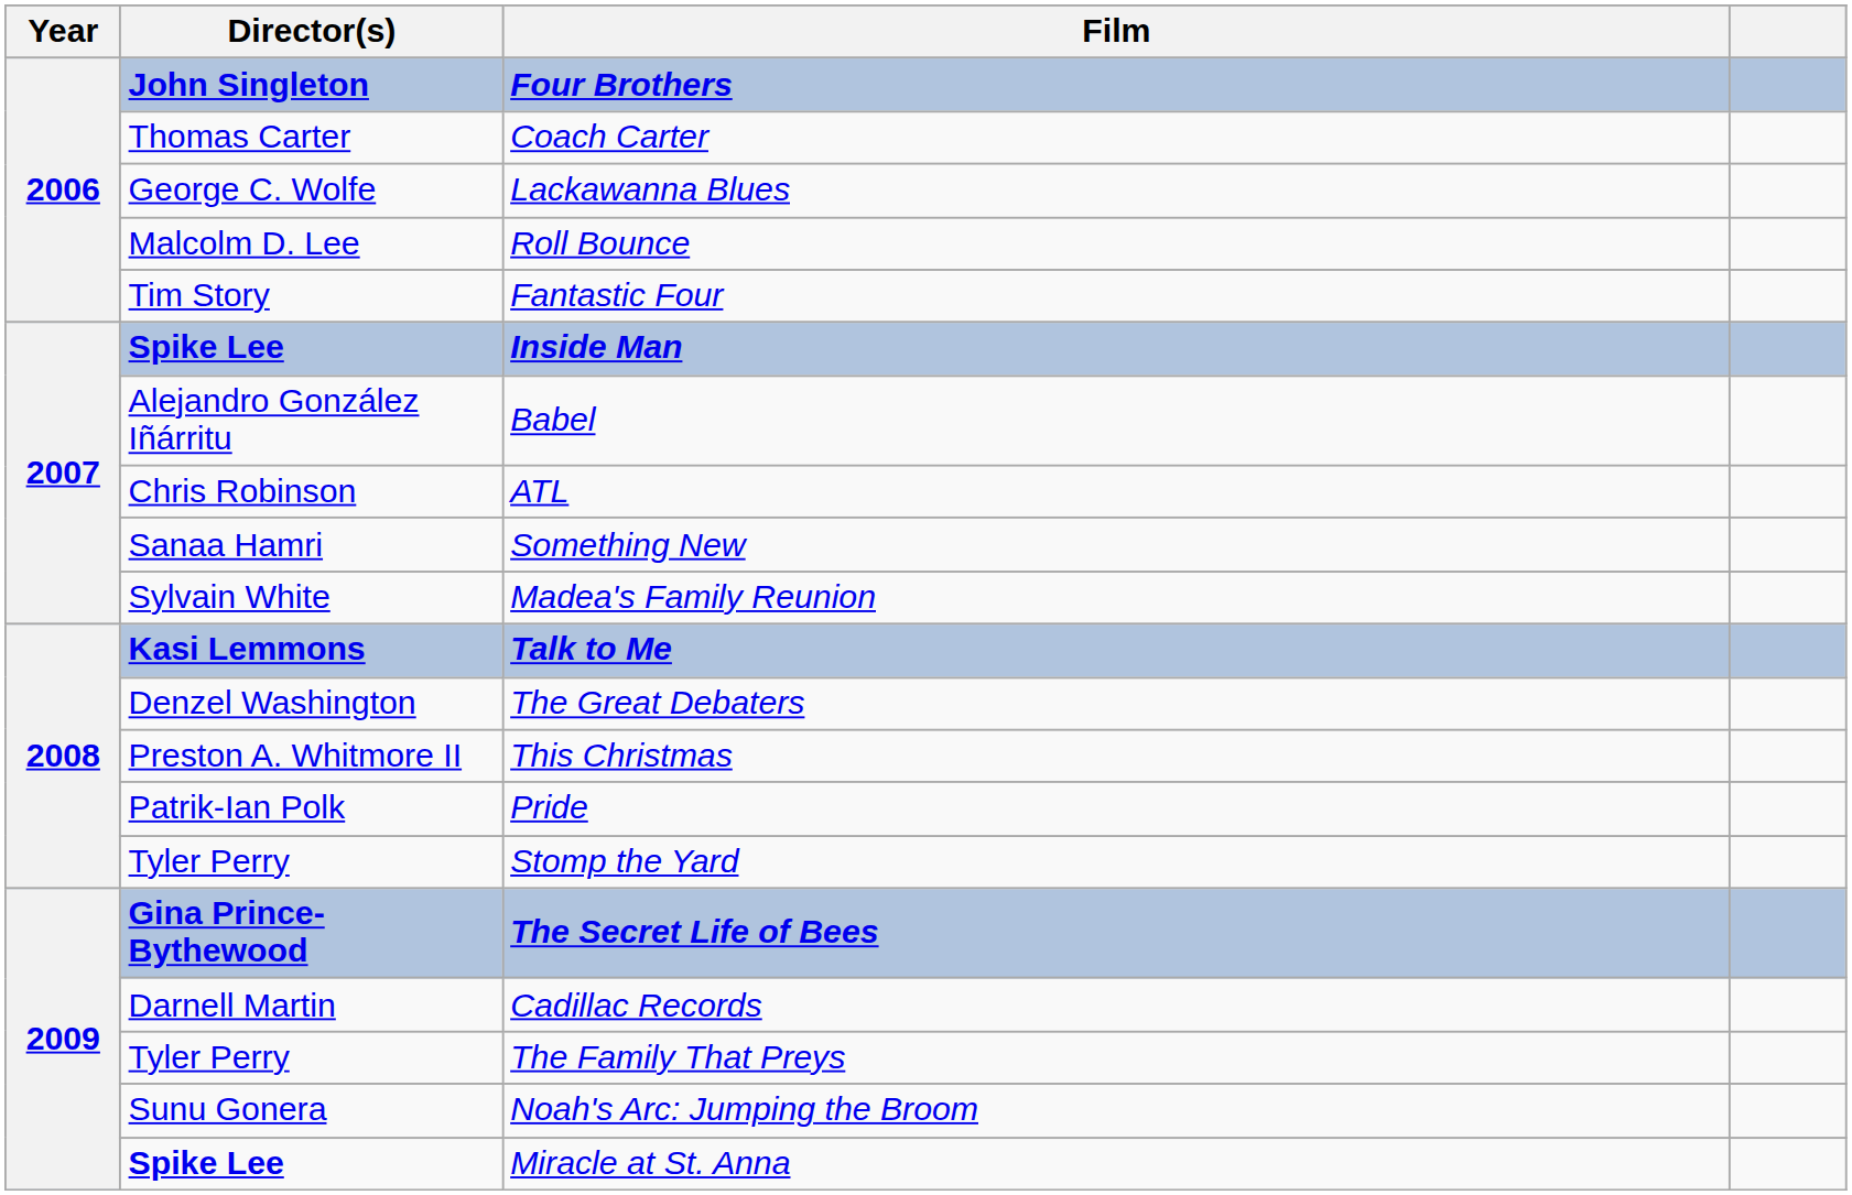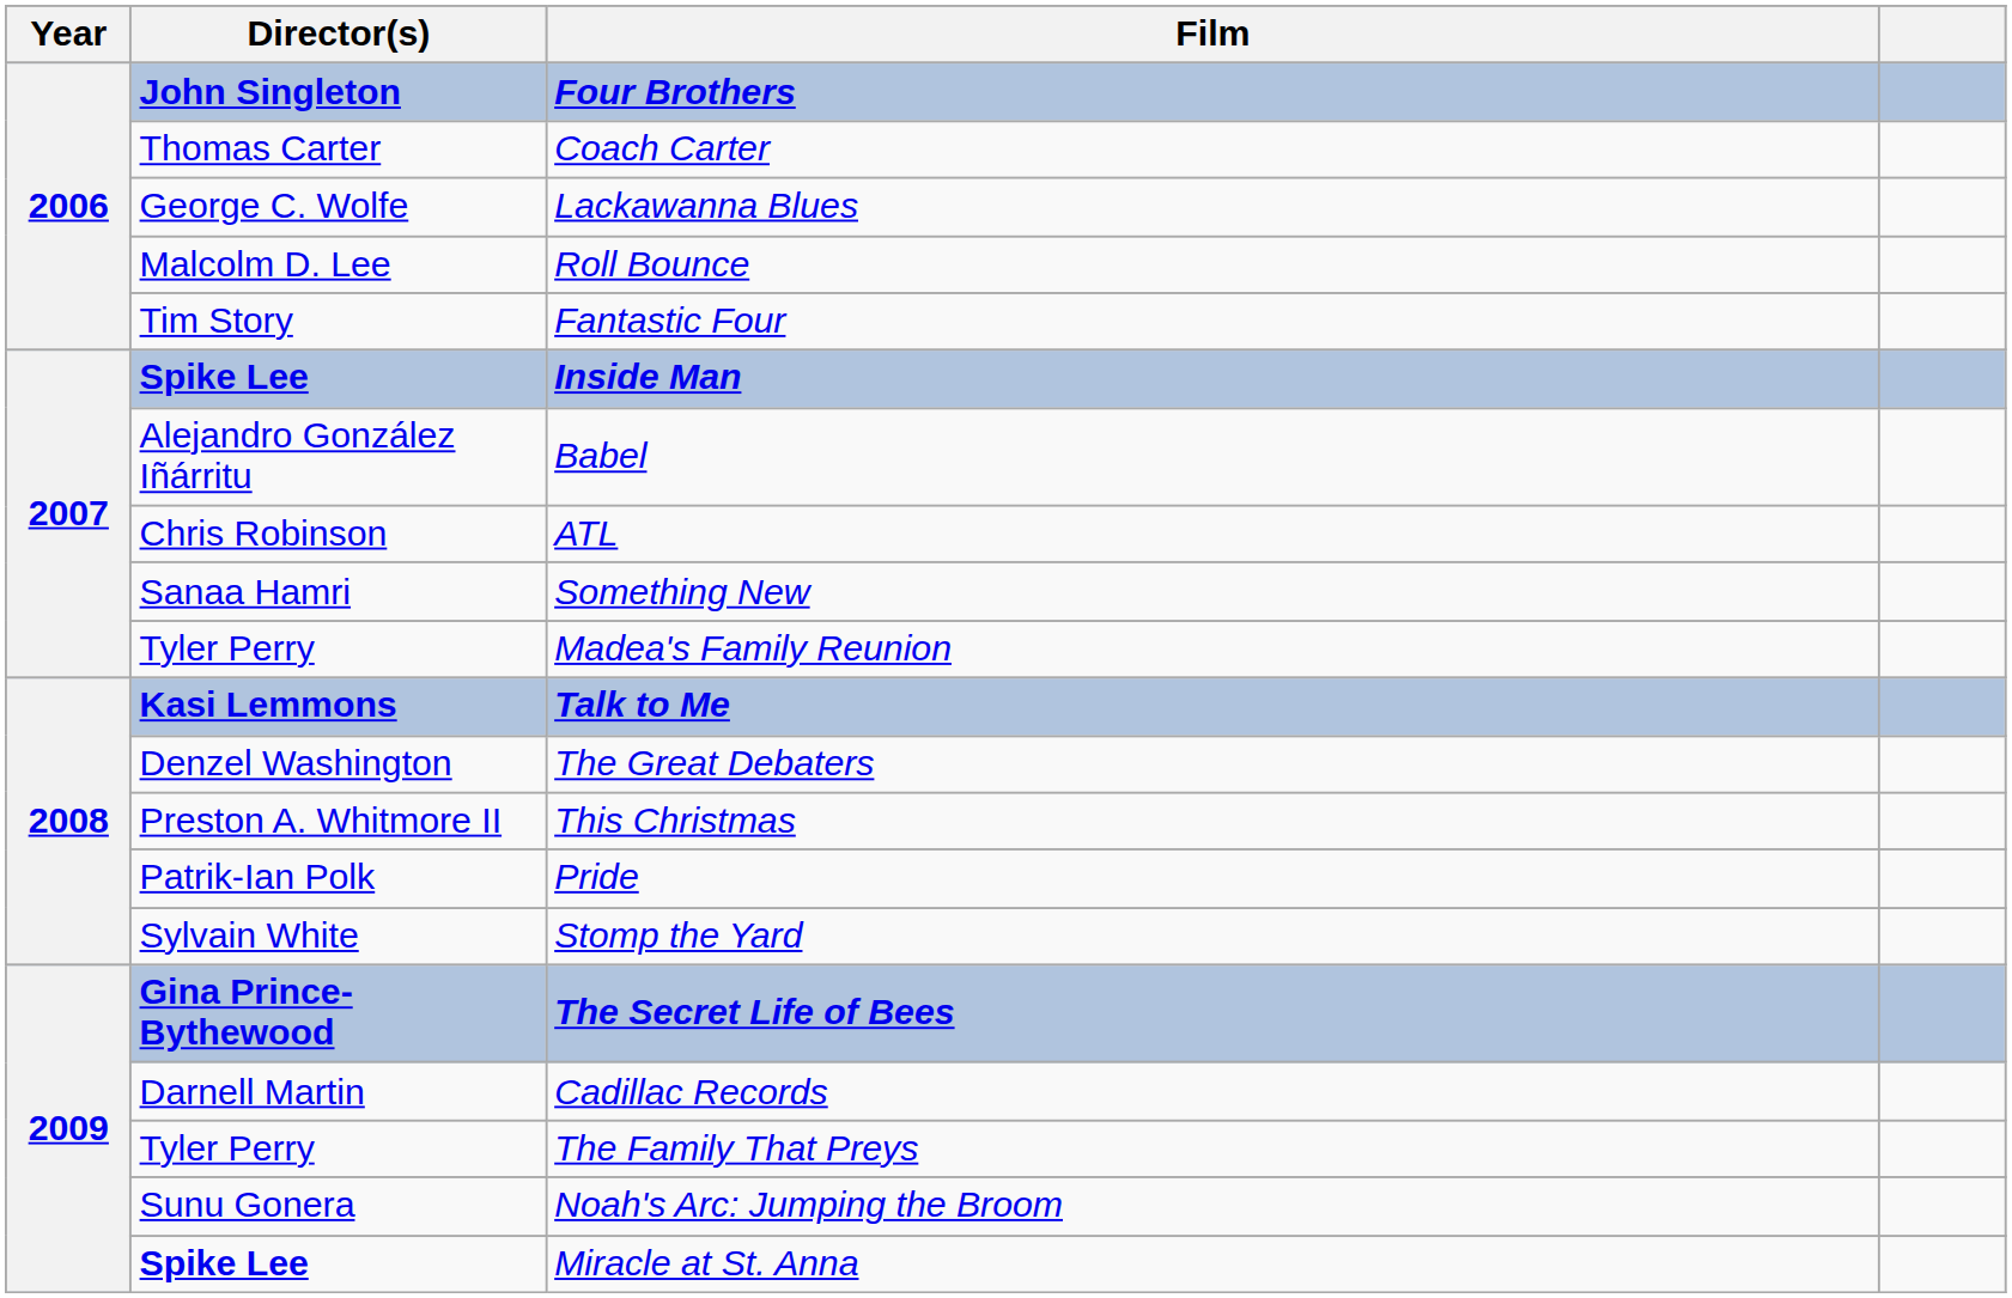Madea's Family Reunion | Director(s): Sylvain White -> Tyler Perry
Stomp the Yard | Director(s): Tyler Perry -> Sylvain White
